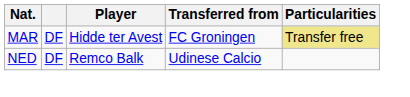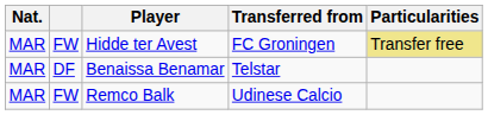Hidde ter Avest | column 2: DF -> FW
+ row: MAR | DF | Benaissa Benamar | Telstar
Remco Balk | Nat.: NED -> MAR
Remco Balk | column 2: DF -> FW
